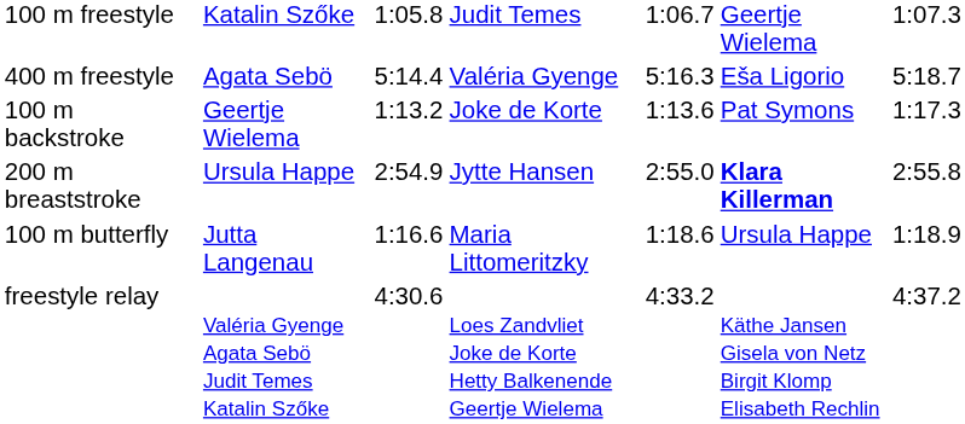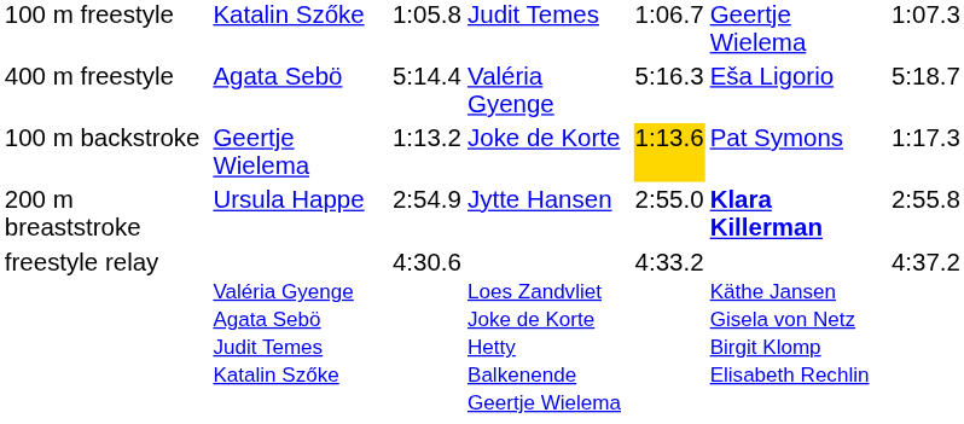100 m backstroke | column 5: no background -> gold background
- row: 100 m butterfly | Jutta Langenau | 1:16.6 | Maria Littomeritzky | 1:18.6 | Ursula Happe | 1:18.9
